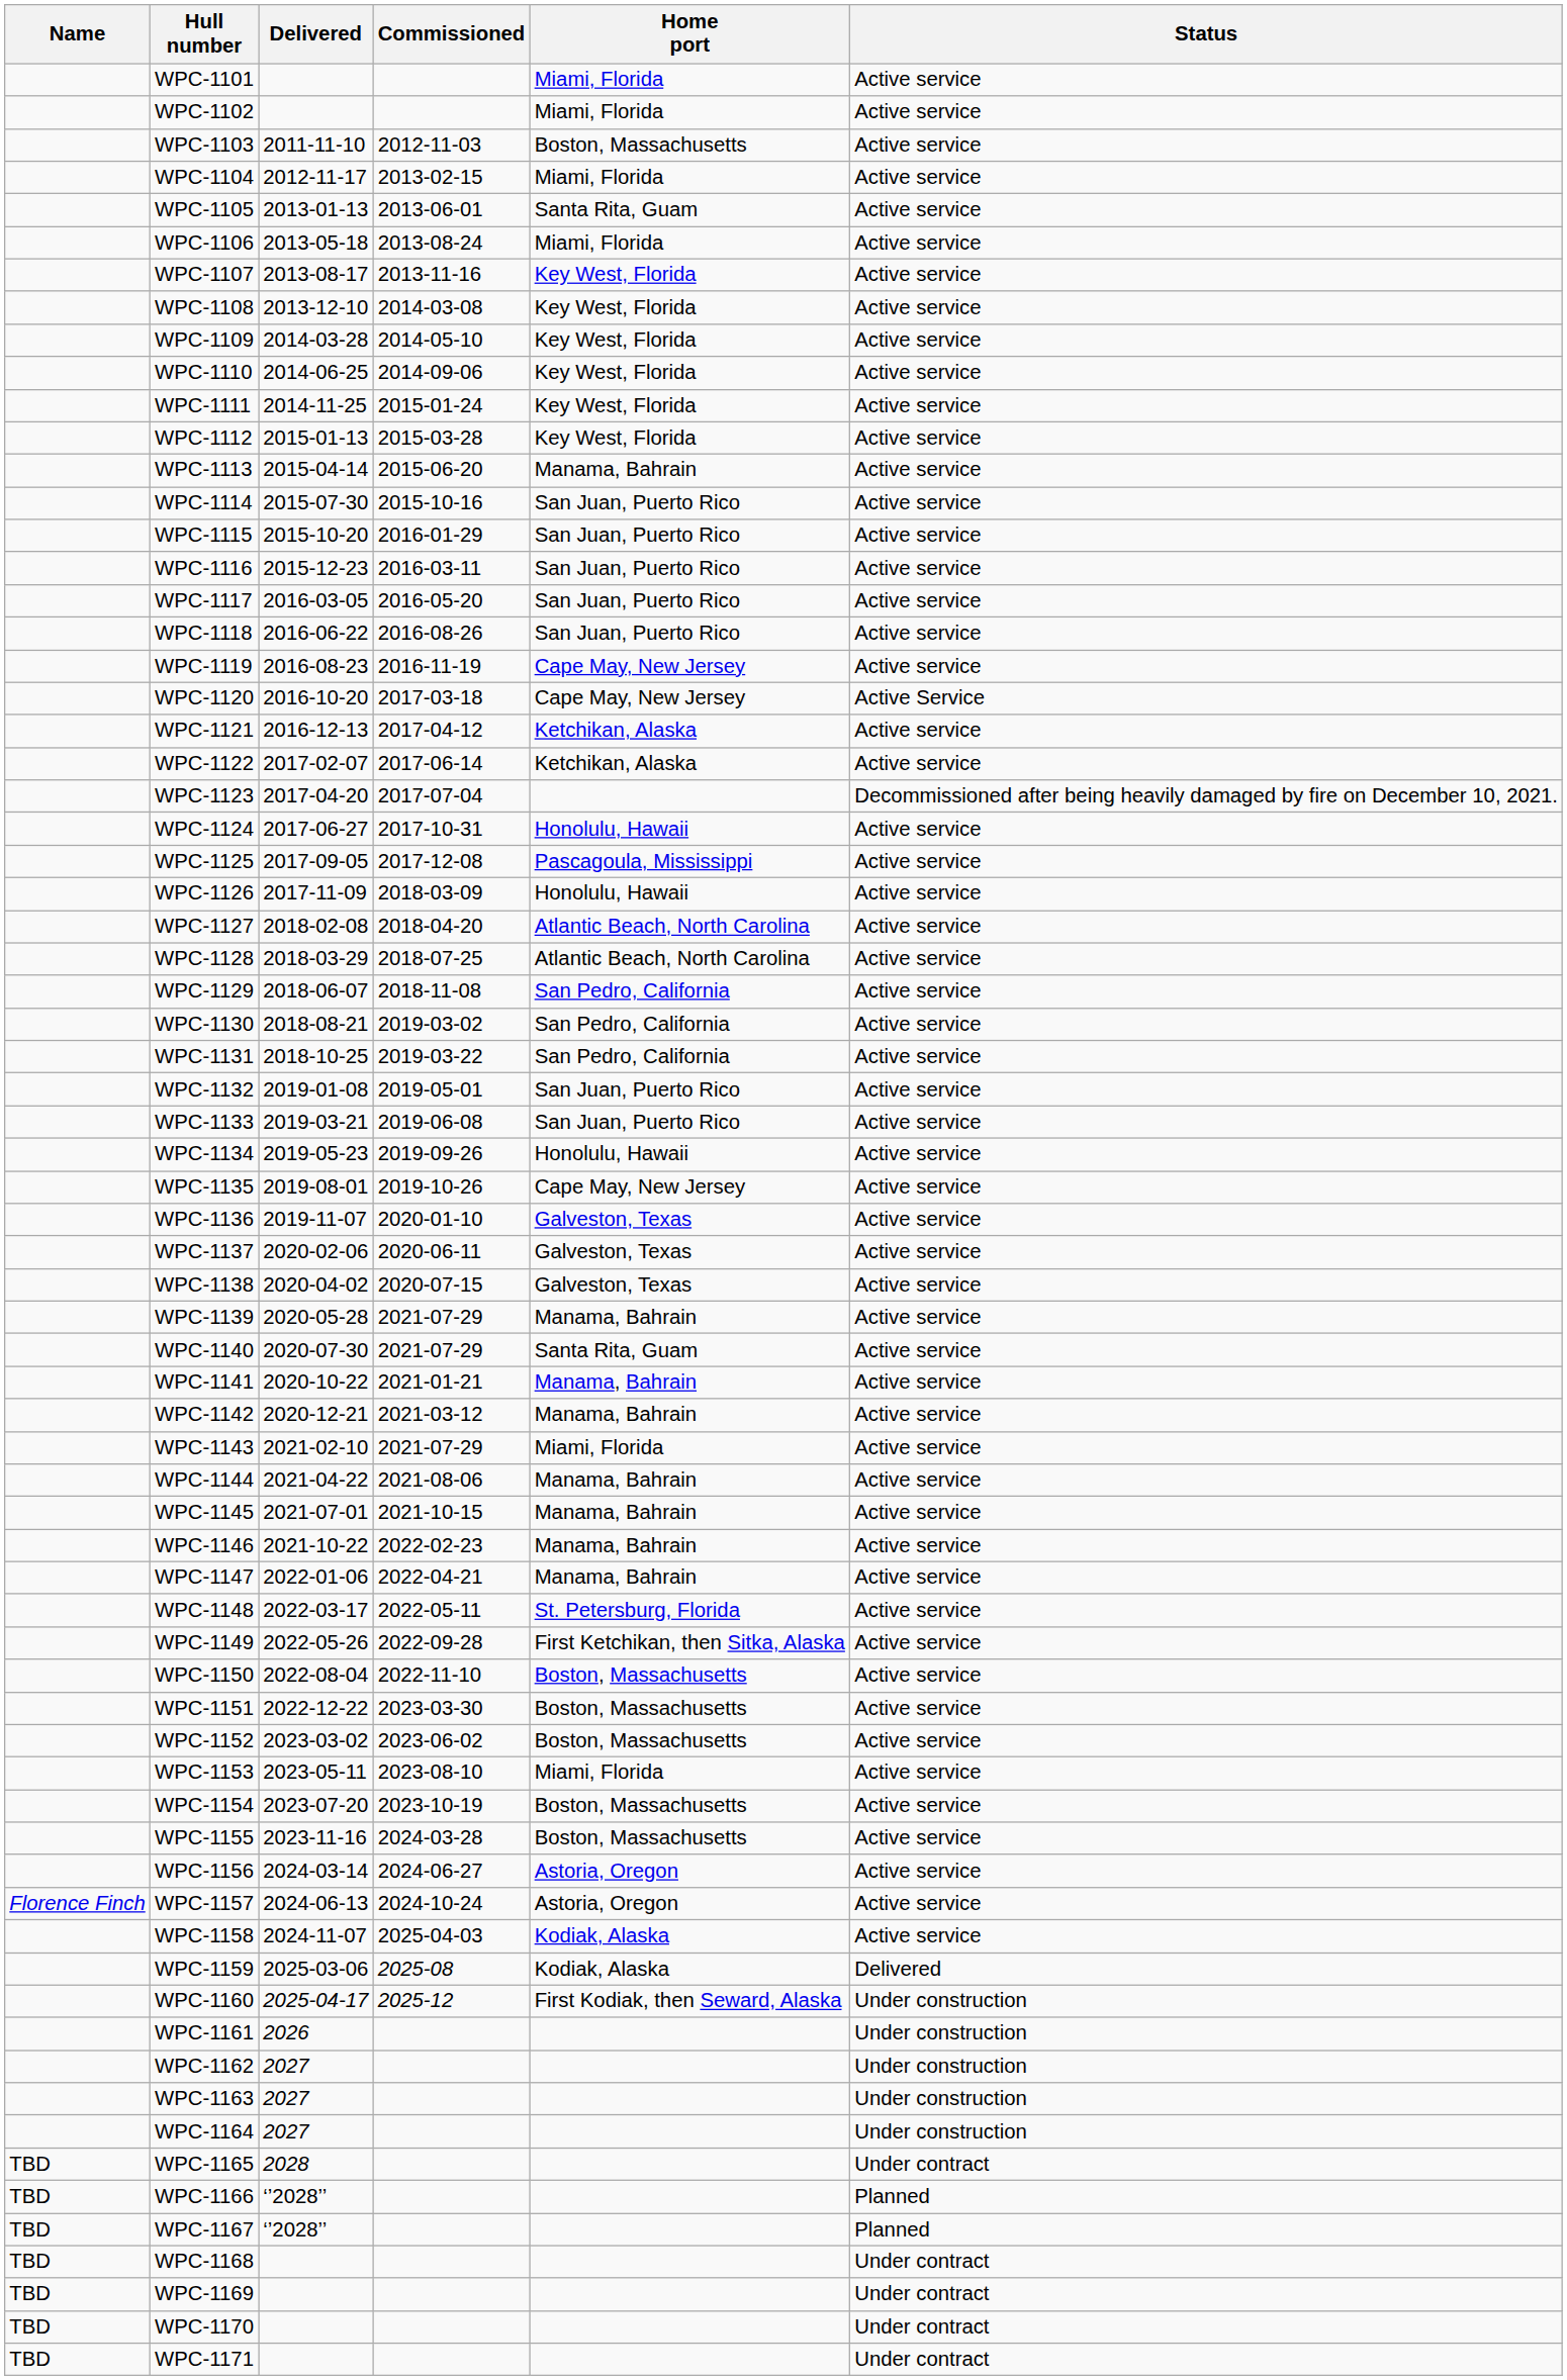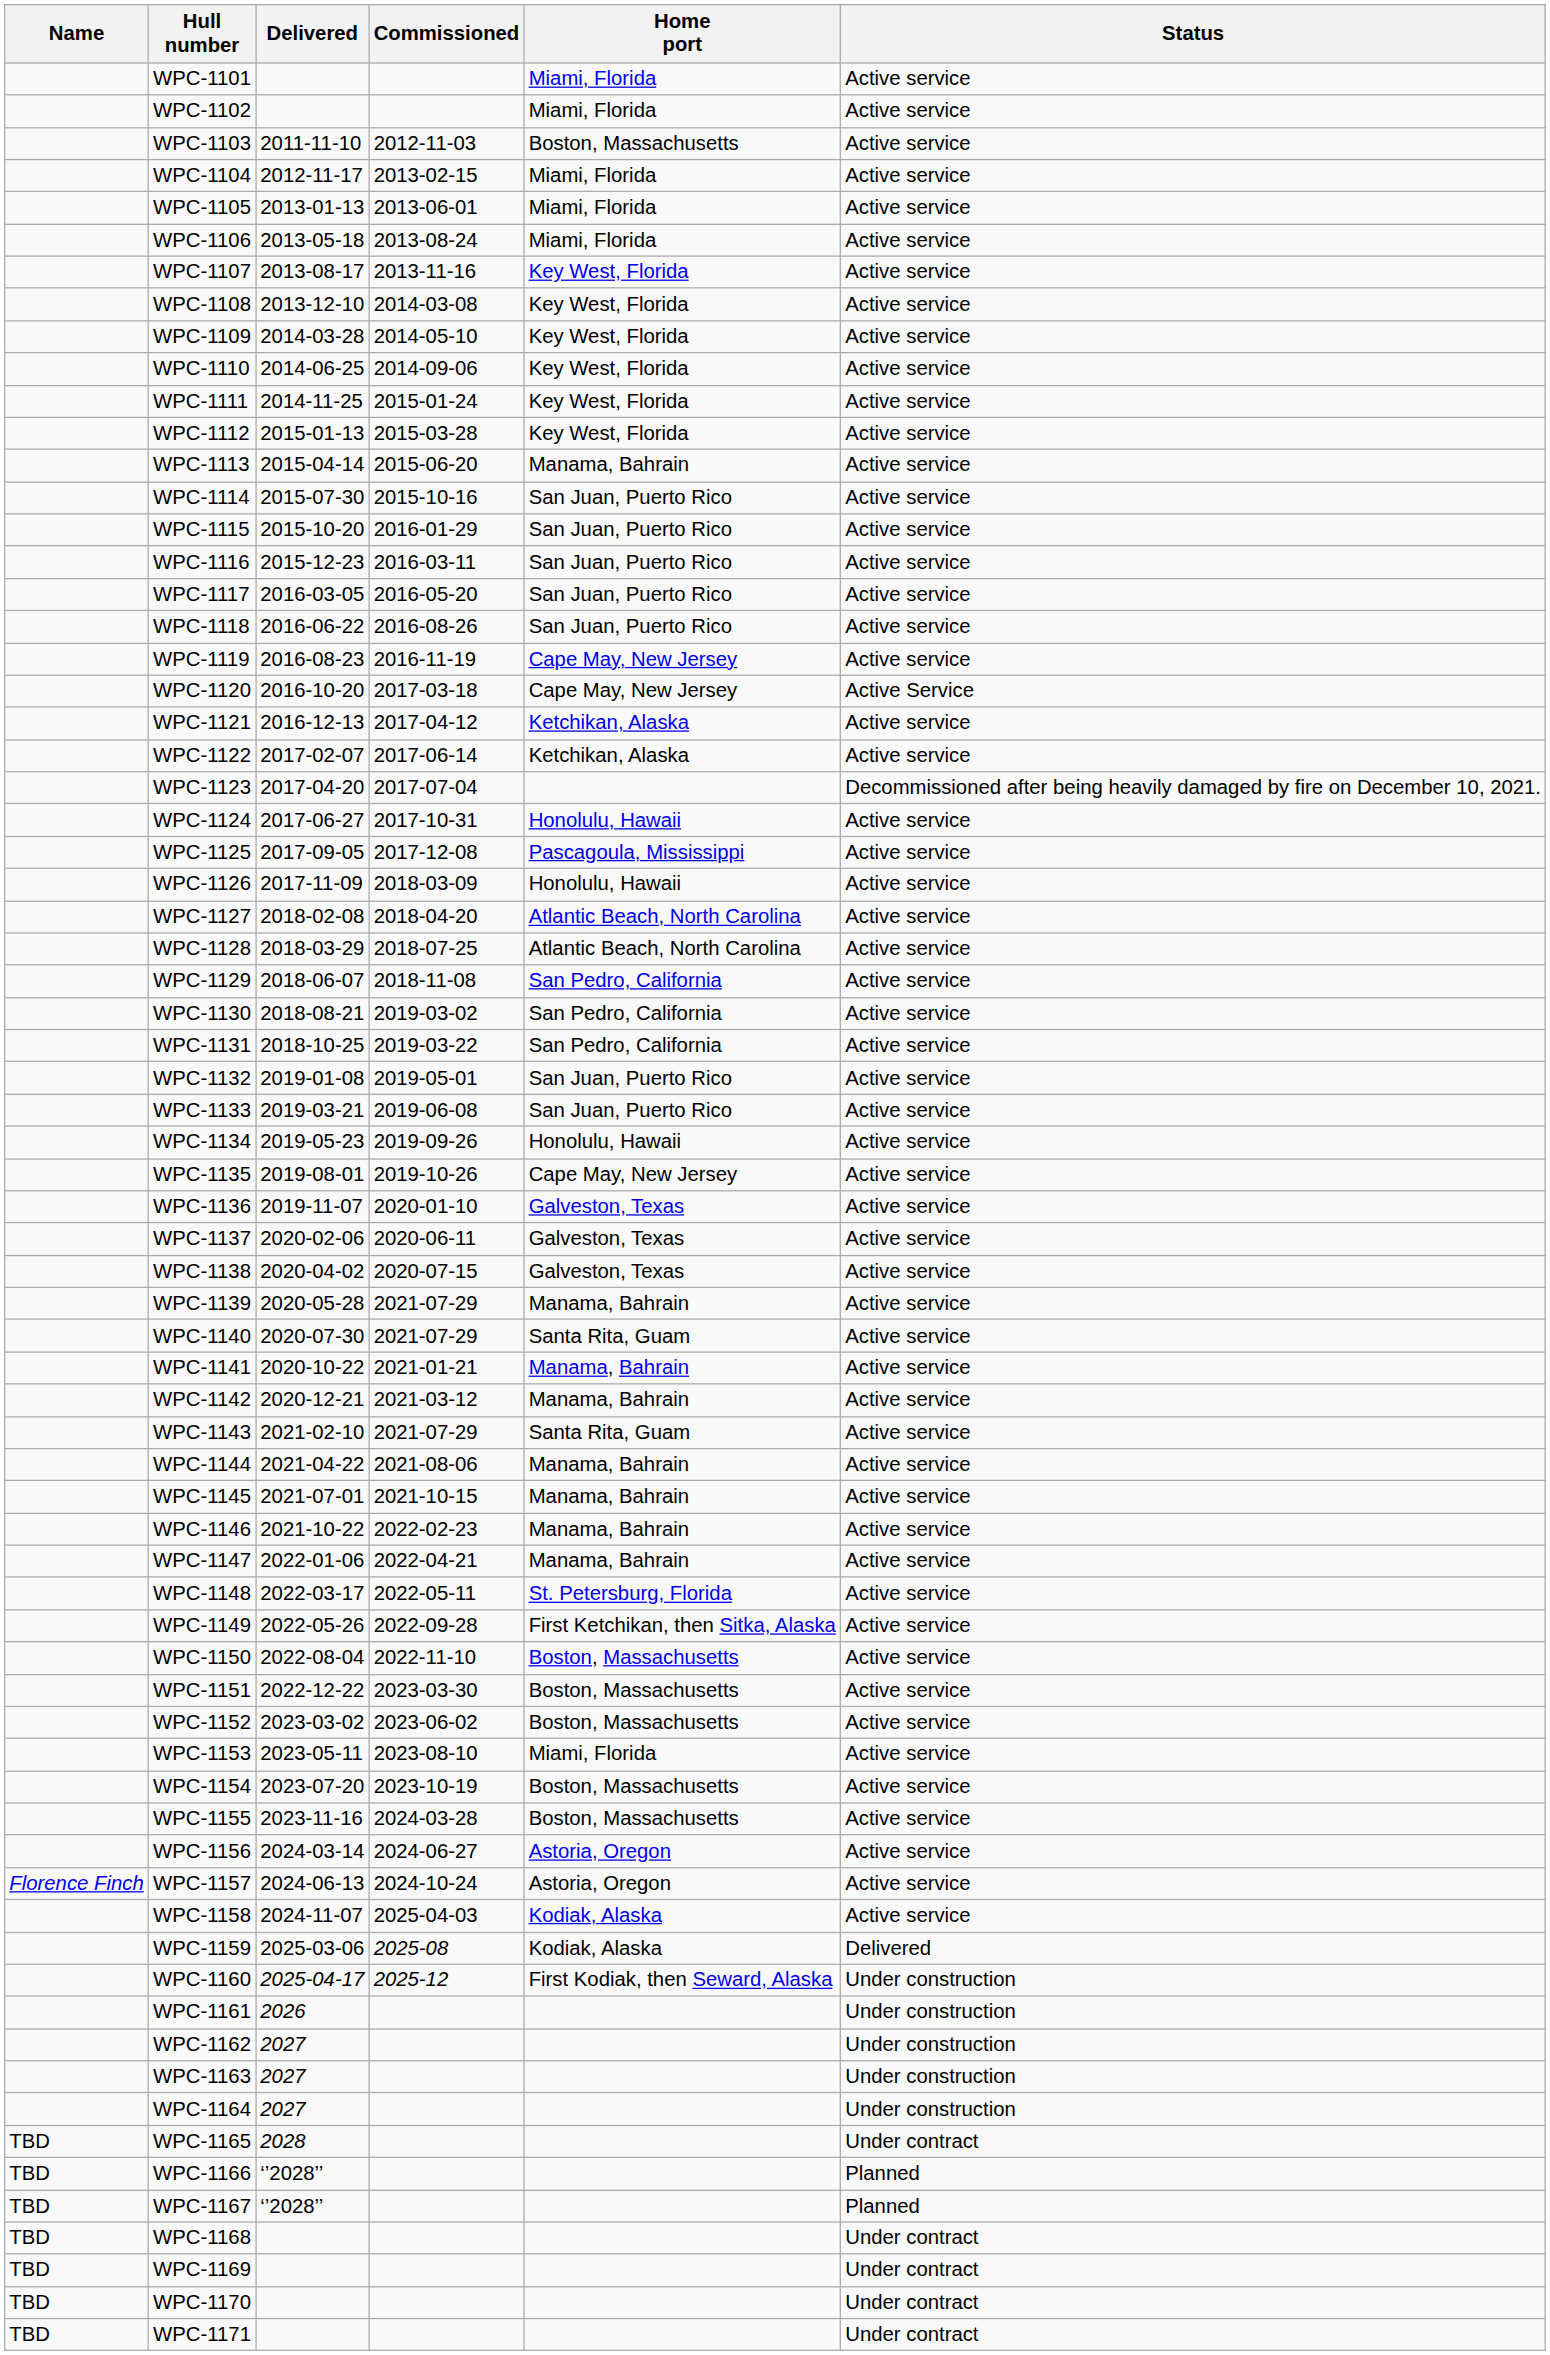WPC-1105 | Home port: Santa Rita, Guam -> Miami, Florida
WPC-1143 | Home port: Miami, Florida -> Santa Rita, Guam
